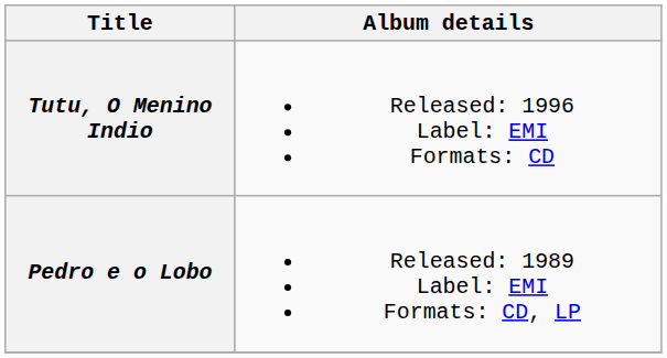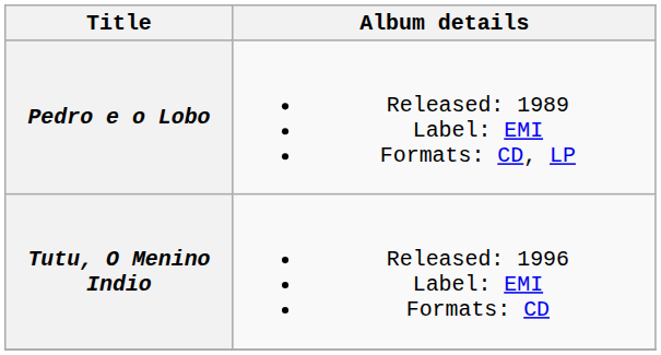rows swapped: Pedro e o Lobo <-> Tutu, O Menino Indio
